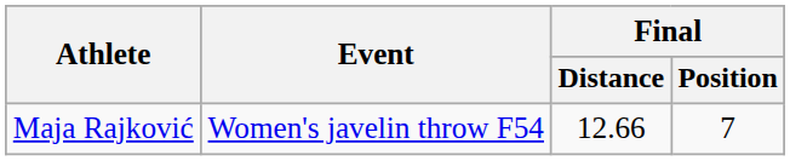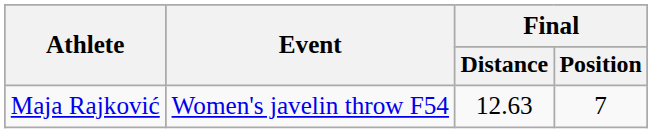Maja Rajković | Final / Distance: 12.66 -> 12.63
